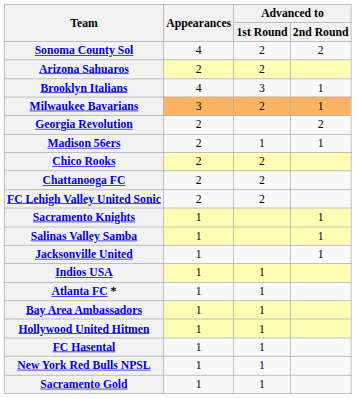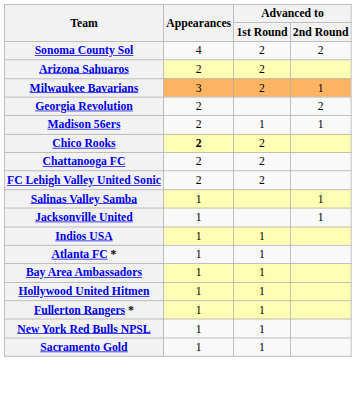- row: Brooklyn Italians | 4 | 3 | 1
Chico Rooks | Appearances: normal -> bold
- row: Sacramento Knights | 1 | 1
+ row: Fullerton Rangers * | 1 | 1
- row: FC Hasental | 1 | 1
